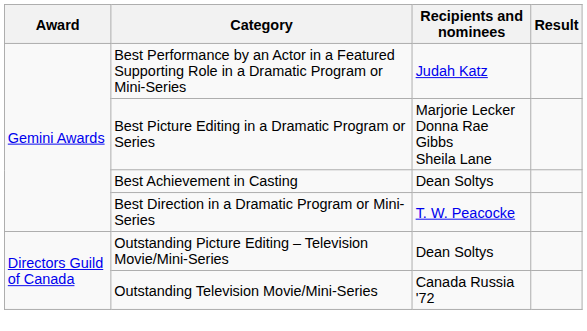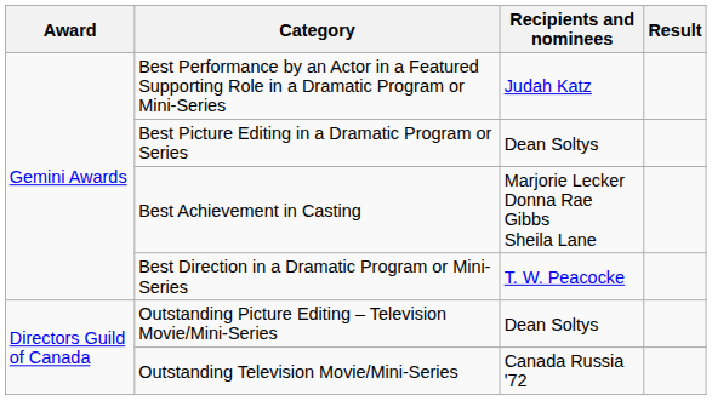Best Picture Editing in a Dramatic Program or Series | Recipients and nominees: Marjorie Lecker Donna Rae Gibbs Sheila Lane -> Dean Soltys
Best Achievement in Casting | Recipients and nominees: Dean Soltys -> Marjorie Lecker Donna Rae Gibbs Sheila Lane
